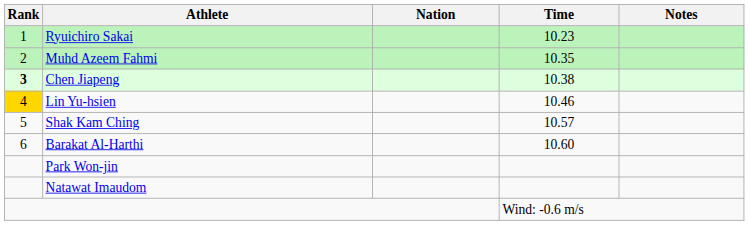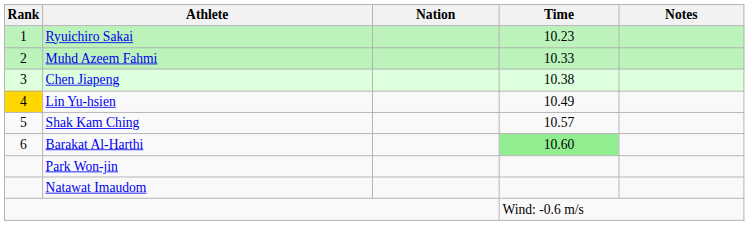Muhd Azeem Fahmi | Time: 10.35 -> 10.33
Chen Jiapeng | Rank: bold -> normal
Lin Yu-hsien | Time: 10.46 -> 10.49
Barakat Al-Harthi | Time: no background -> lightgreen background
